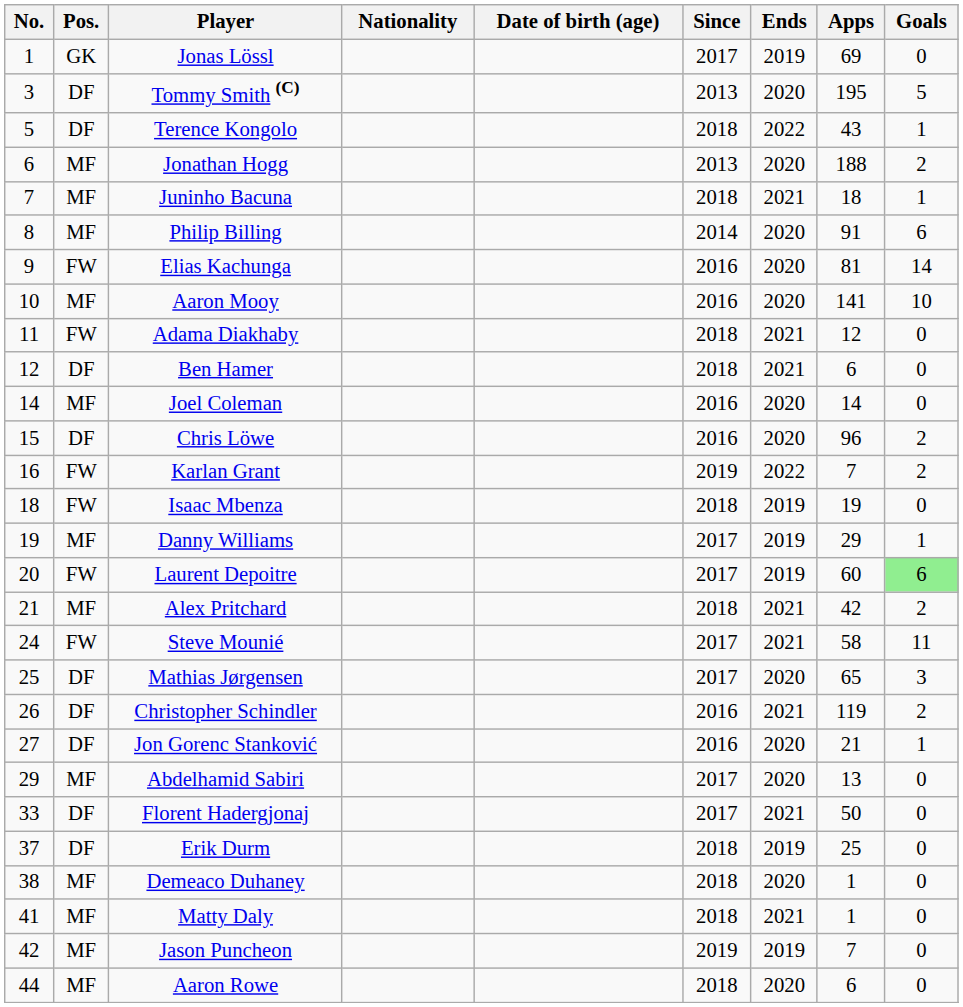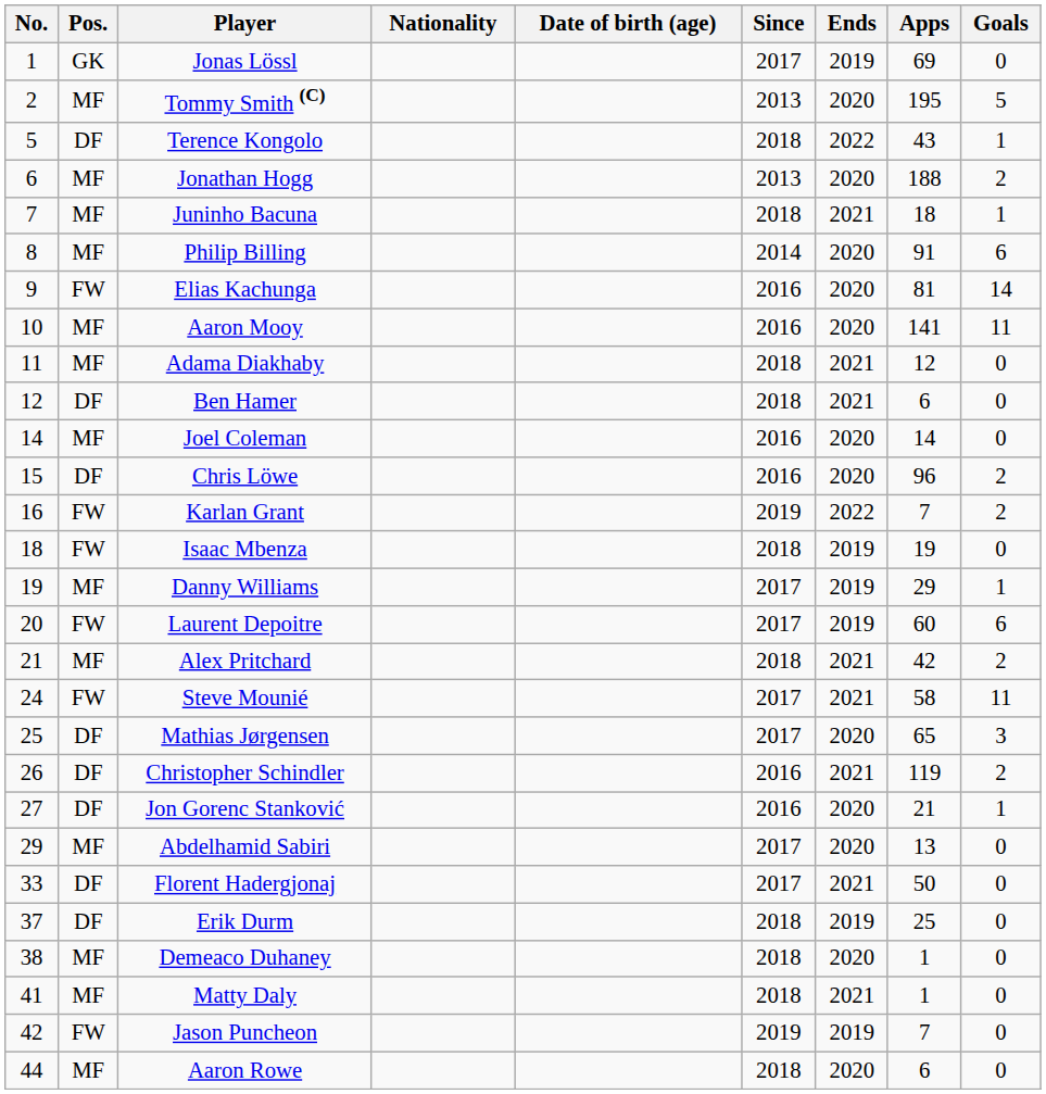Tommy Smith (C) | No.: 3 -> 2
Tommy Smith (C) | Pos.: DF -> MF
Aaron Mooy | Goals: 10 -> 11
Adama Diakhaby | Pos.: FW -> MF
Laurent Depoitre | Goals: lightgreen background -> no background
Jason Puncheon | Pos.: MF -> FW
